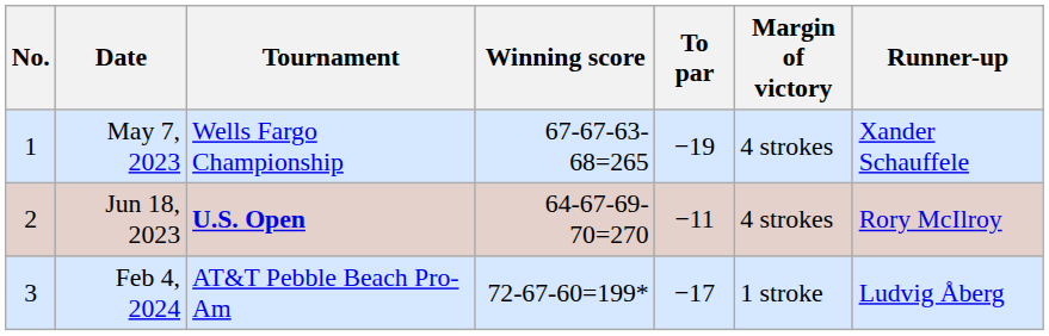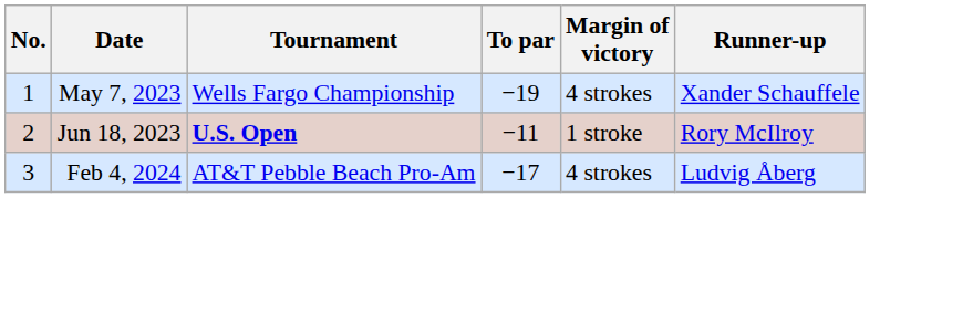- column: Winning score | 67-67-63-68=265 | 64-67-69-70=270 | 72-67-60=199*
Jun 18, 2023 | Margin of victory: 4 strokes -> 1 stroke
Feb 4, 2024 | Margin of victory: 1 stroke -> 4 strokes
